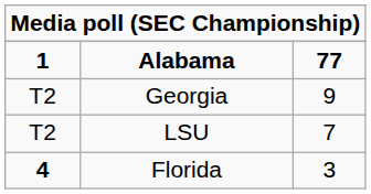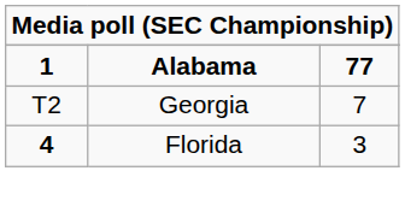Georgia | column 3: 9 -> 7
- row: T2 | LSU | 7
